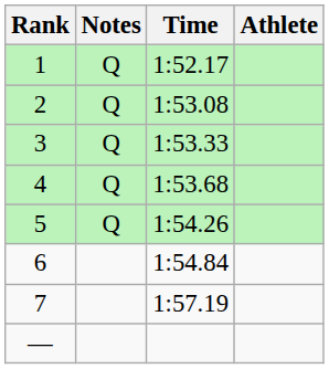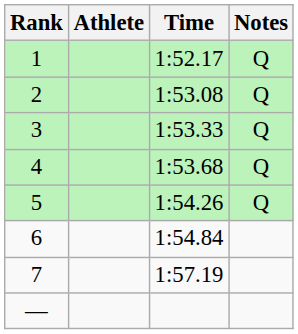columns swapped: Athlete <-> Notes
